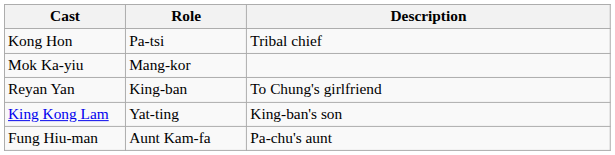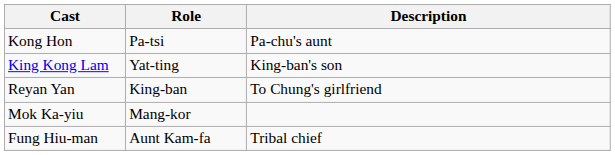Kong Hon | Description: Tribal chief -> Pa-chu's aunt
rows swapped: Mok Ka-yiu <-> King Kong Lam
Fung Hiu-man | Description: Pa-chu's aunt -> Tribal chief
